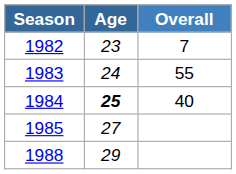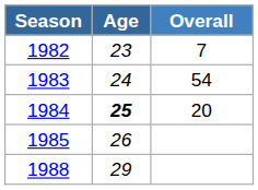1983 | Overall: 55 -> 54
1984 | Overall: 40 -> 20
1985 | Age: 27 -> 26
